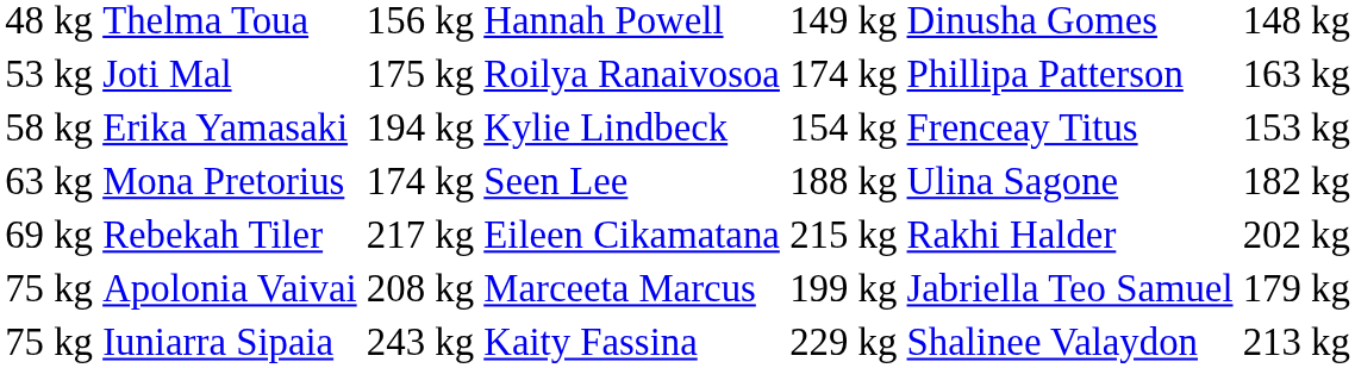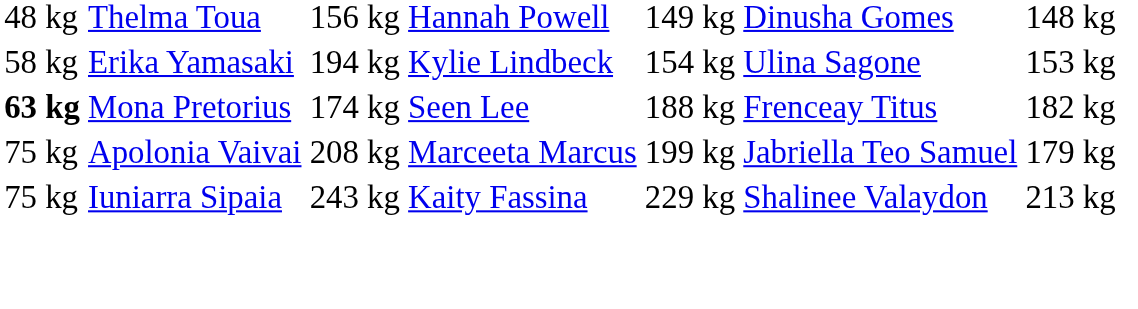- row: 53 kg | Joti Mal | 175 kg | Roilya Ranaivosoa | 174 kg | Phillipa Patterson | 163 kg
Erika Yamasaki | column 6: Frenceay Titus -> Ulina Sagone
Mona Pretorius | column 1: normal -> bold
Mona Pretorius | column 6: Ulina Sagone -> Frenceay Titus
- row: 69 kg | Rebekah Tiler | 217 kg | Eileen Cikamatana | 215 kg | Rakhi Halder | 202 kg
